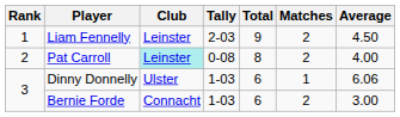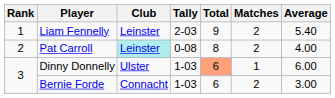Liam Fennelly | Average: 4.50 -> 5.40
Dinny Donnelly | Total: no background -> lightsalmon background
Dinny Donnelly | Average: 6.06 -> 6.00
